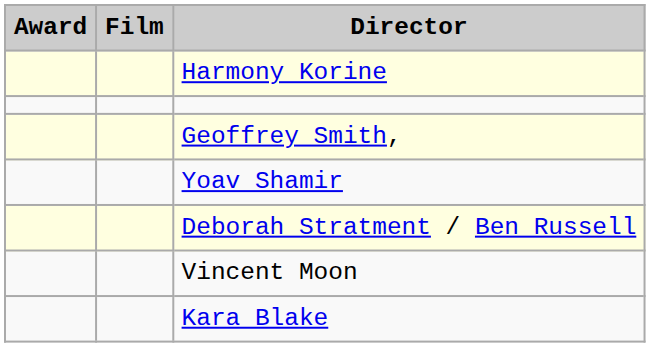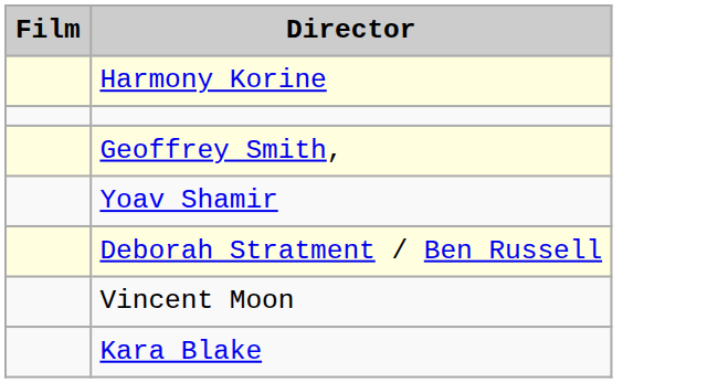- column: Award
